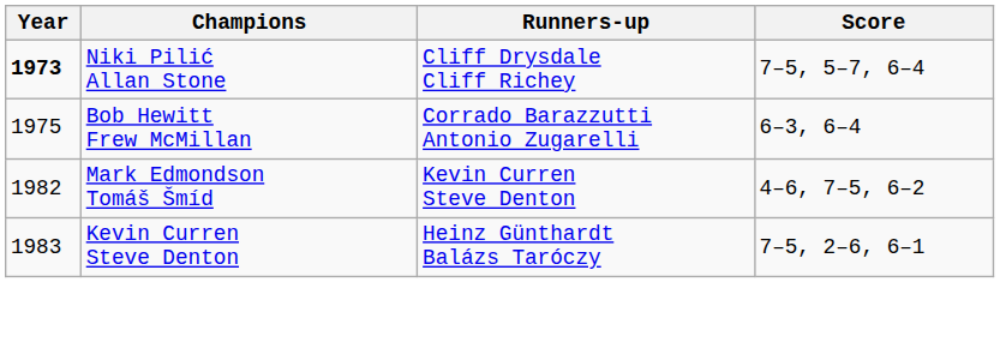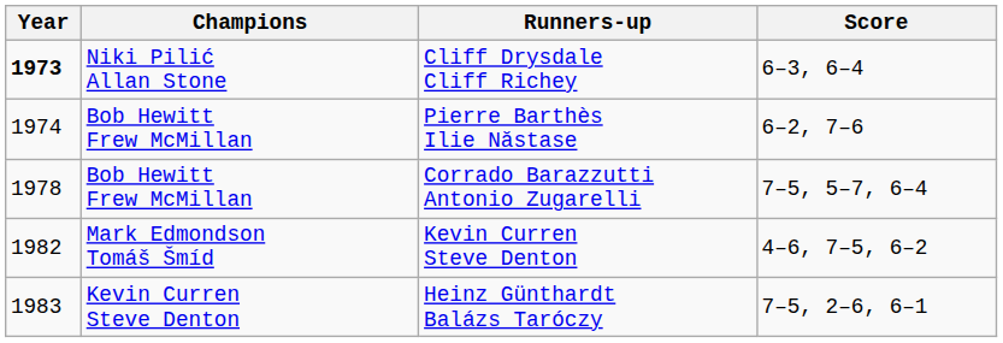Cliff Drysdale Cliff Richey | Score: 7–5, 5–7, 6–4 -> 6–3, 6–4
+ row: 1974 | Bob Hewitt Frew McMillan | Pierre Barthès Ilie Năstase | 6–2, 7–6
Corrado Barazzutti Antonio Zugarelli | Year: 1975 -> 1978
Corrado Barazzutti Antonio Zugarelli | Score: 6–3, 6–4 -> 7–5, 5–7, 6–4
